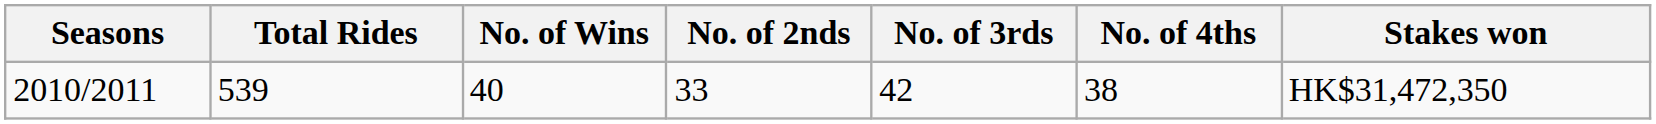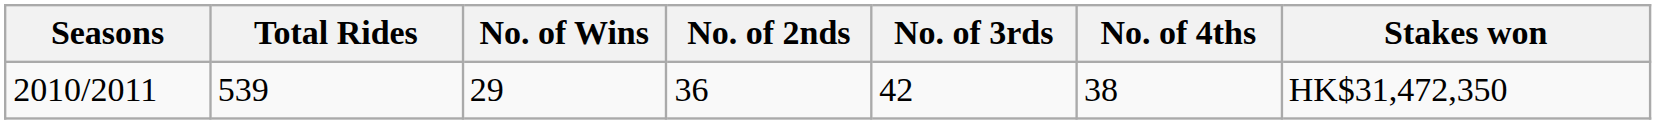2010/2011 | No. of Wins: 40 -> 29
2010/2011 | No. of 2nds: 33 -> 36
